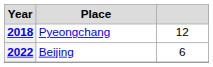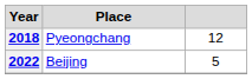2022 | column 3: 6 -> 5
